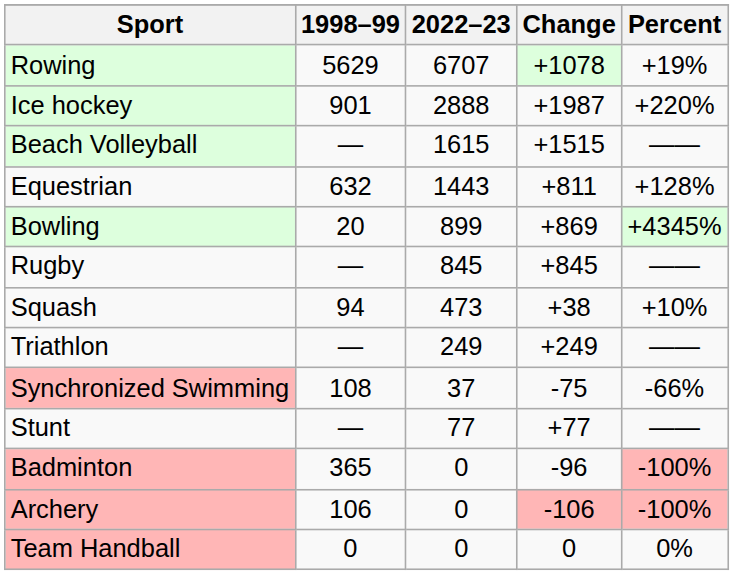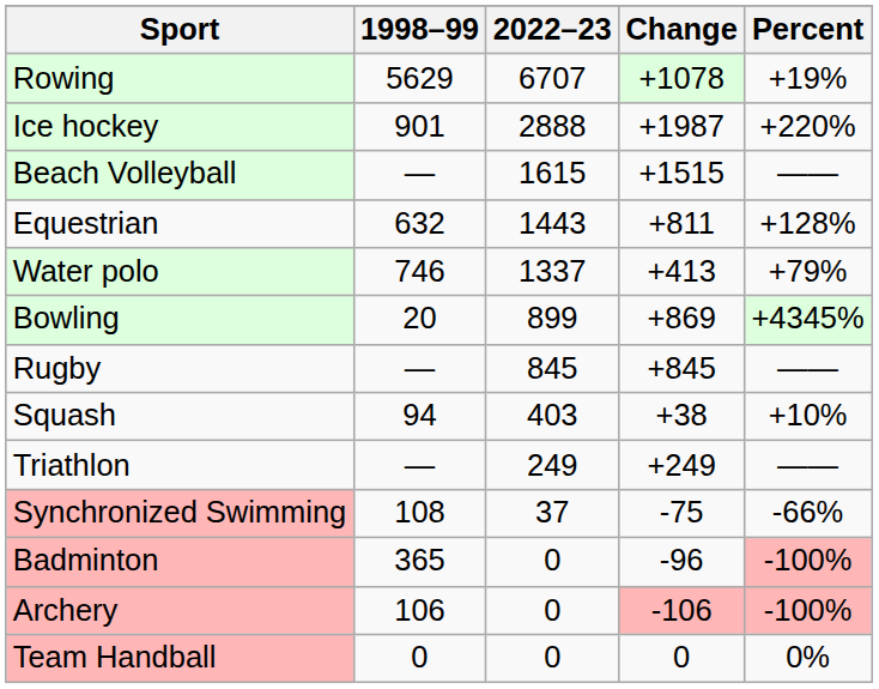+ row: Water polo | 746 | 1337 | +413 | +79%
Squash | 2022–23: 473 -> 403
- row: Stunt | — | 77 | +77 | ——
